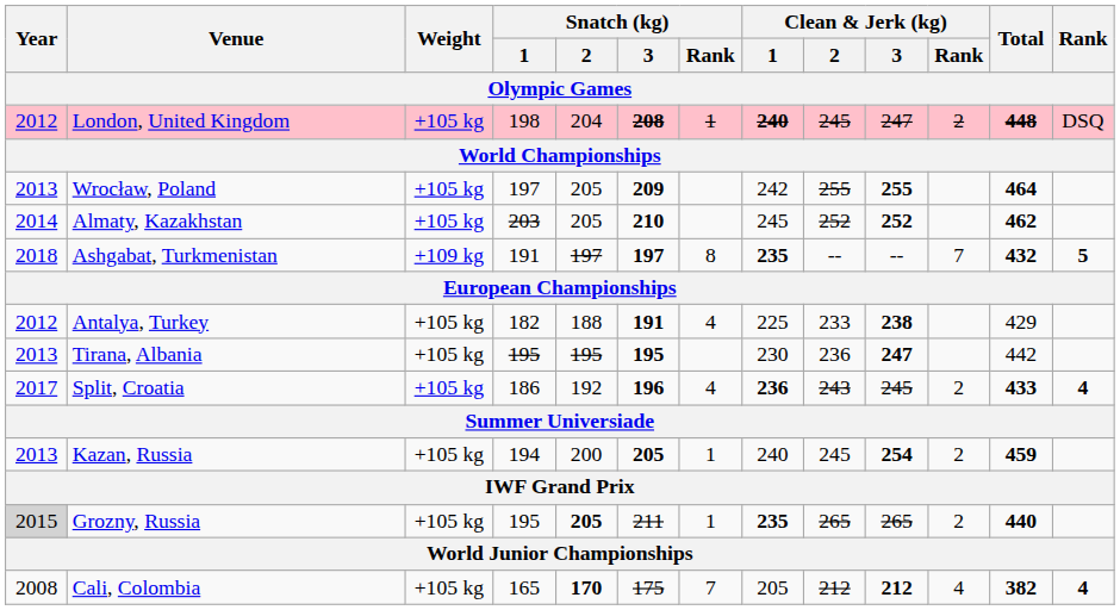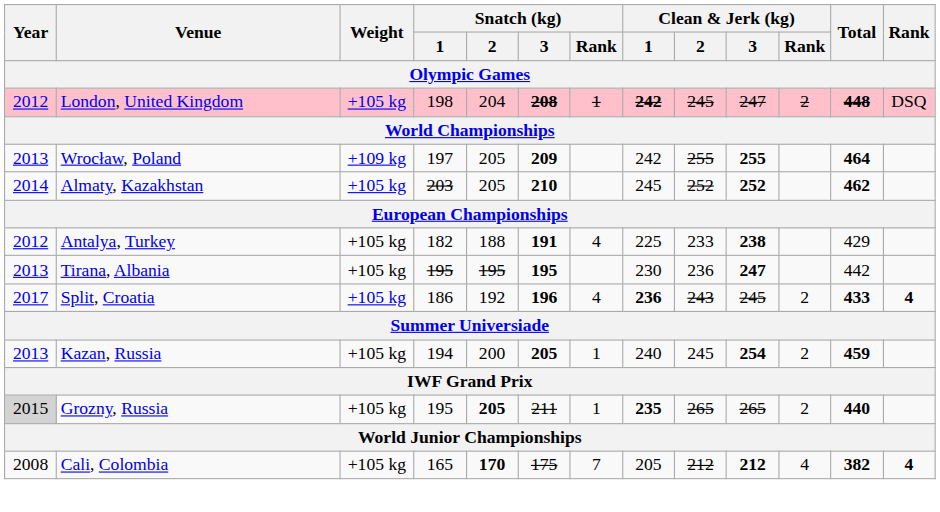London, United Kingdom | Clean & Jerk (kg) / 1: 240 -> 242
Wrocław, Poland | Weight: +105 kg -> +109 kg
- row: 2018 | Ashgabat, Turkmenistan | +109 kg | 191 | 197 | 197 | 8 | 235 | -- | -- | 7 | 432 | 5
